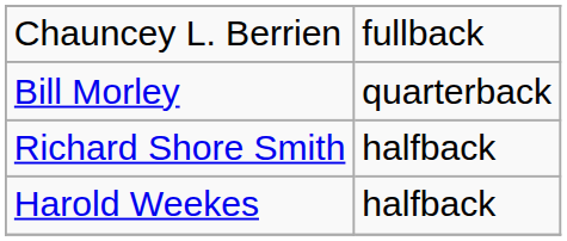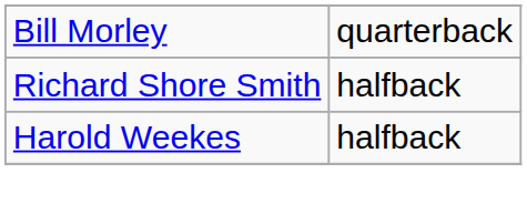- row: Chauncey L. Berrien | fullback
